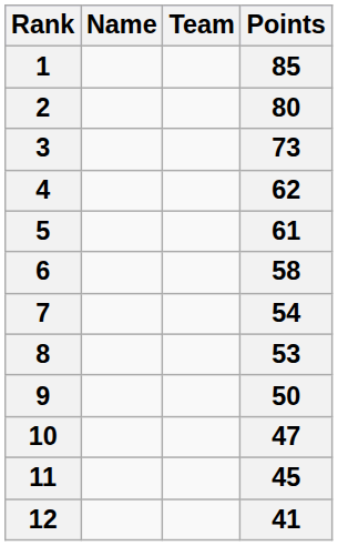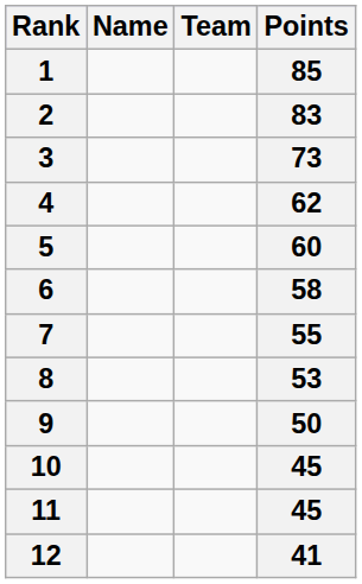2 | Points: 80 -> 83
5 | Points: 61 -> 60
7 | Points: 54 -> 55
10 | Points: 47 -> 45
